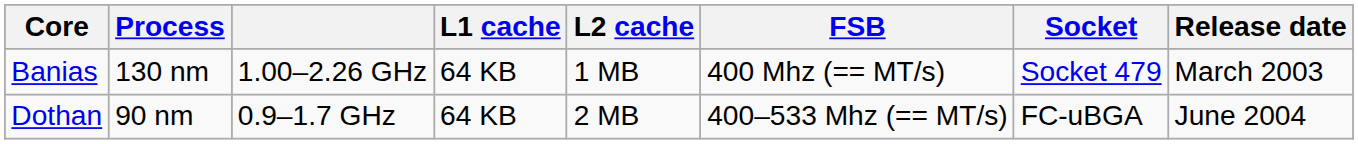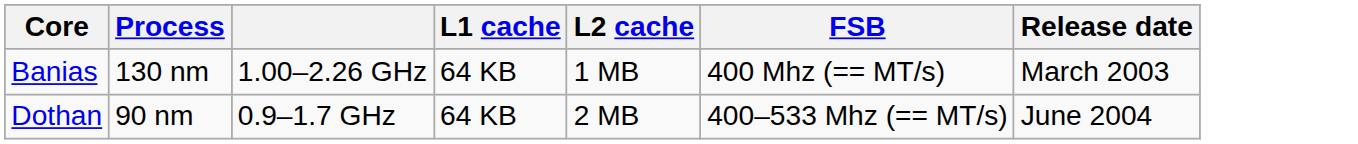- column: Socket | Socket 479 | FC-uBGA
